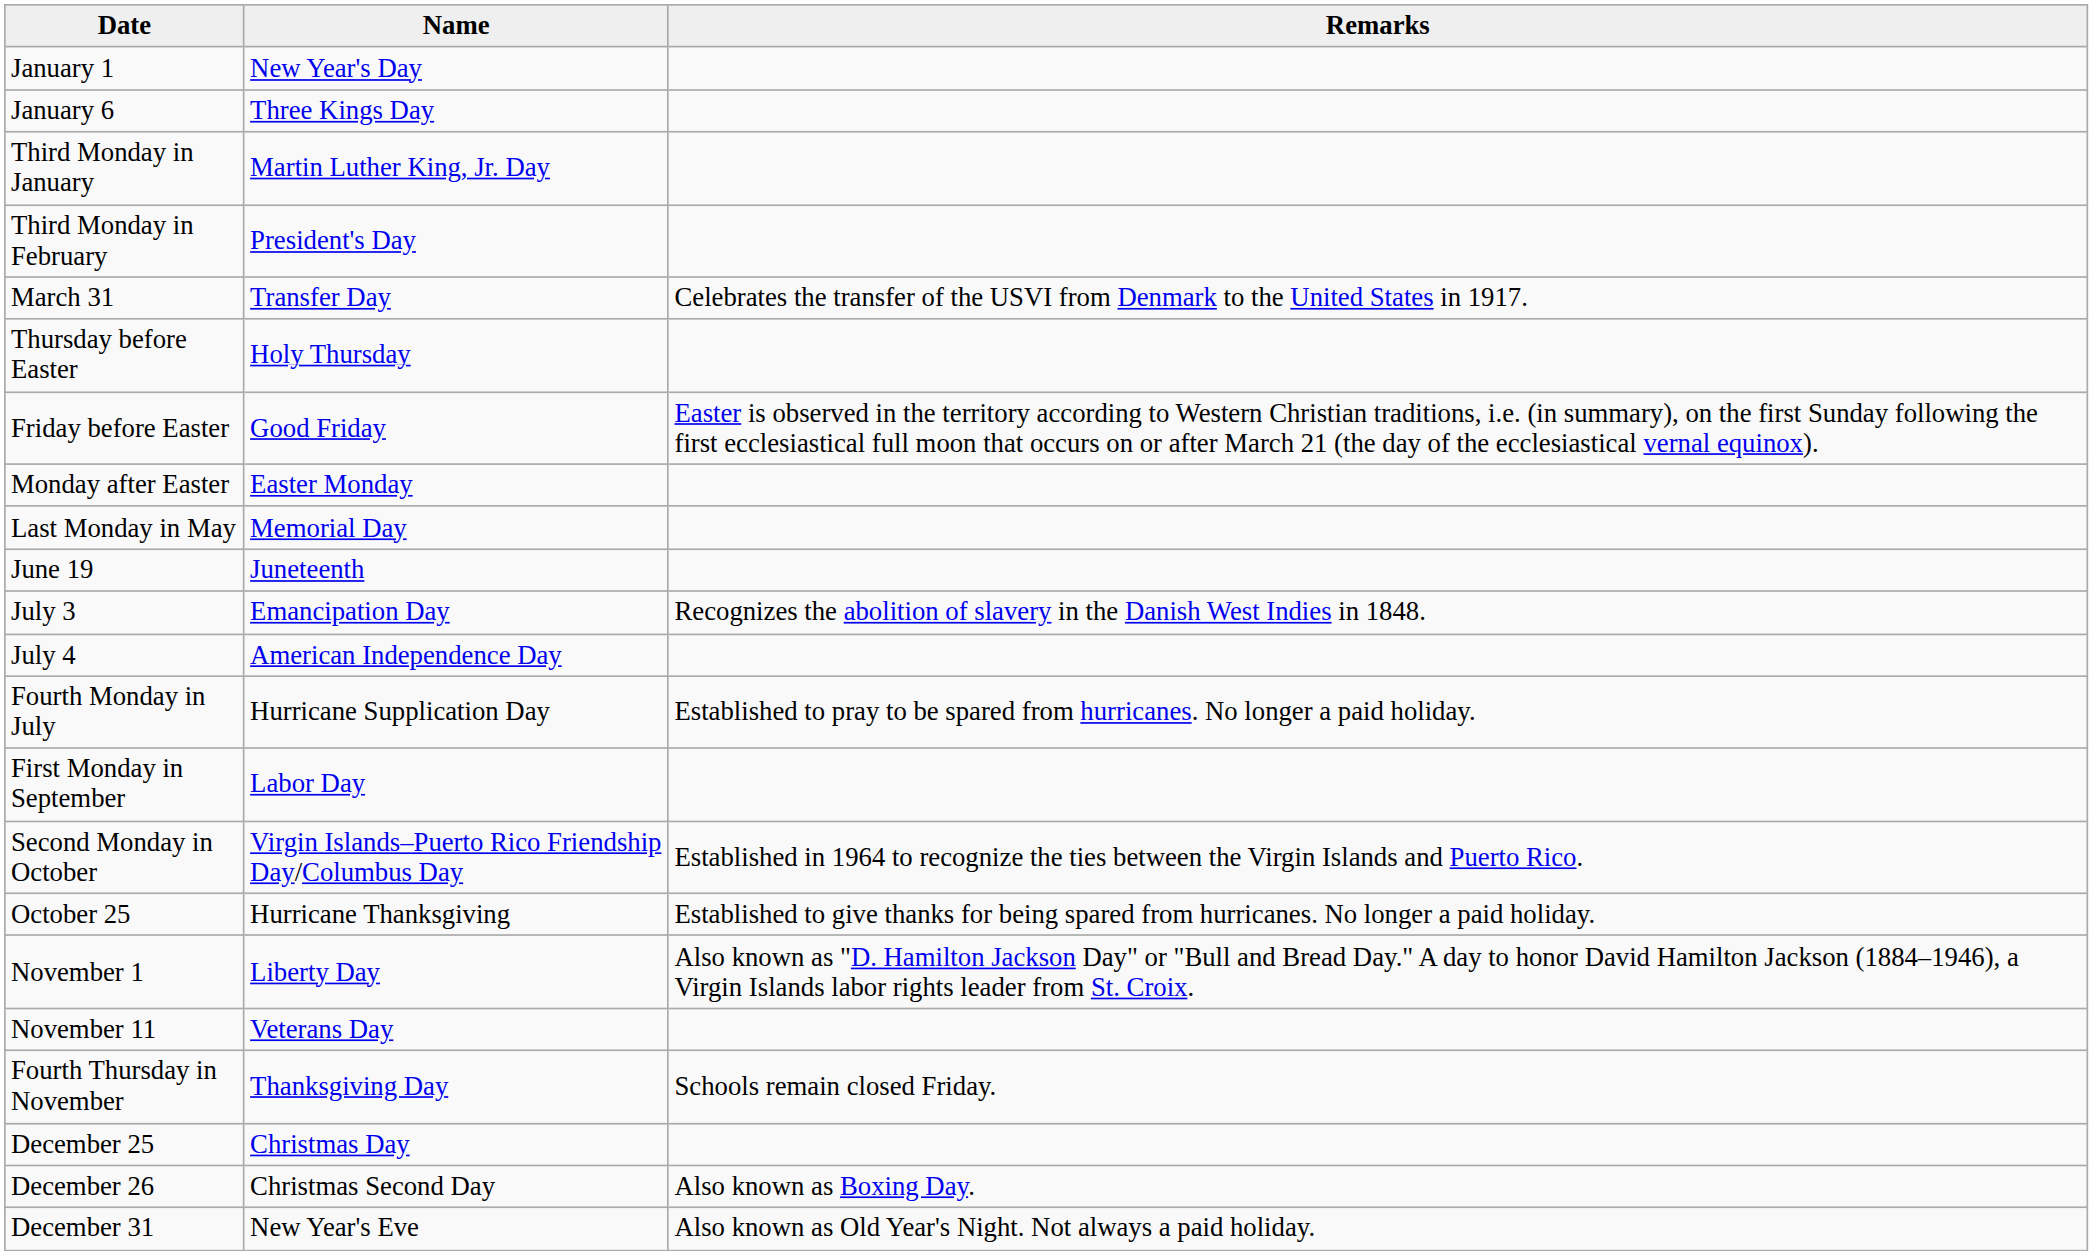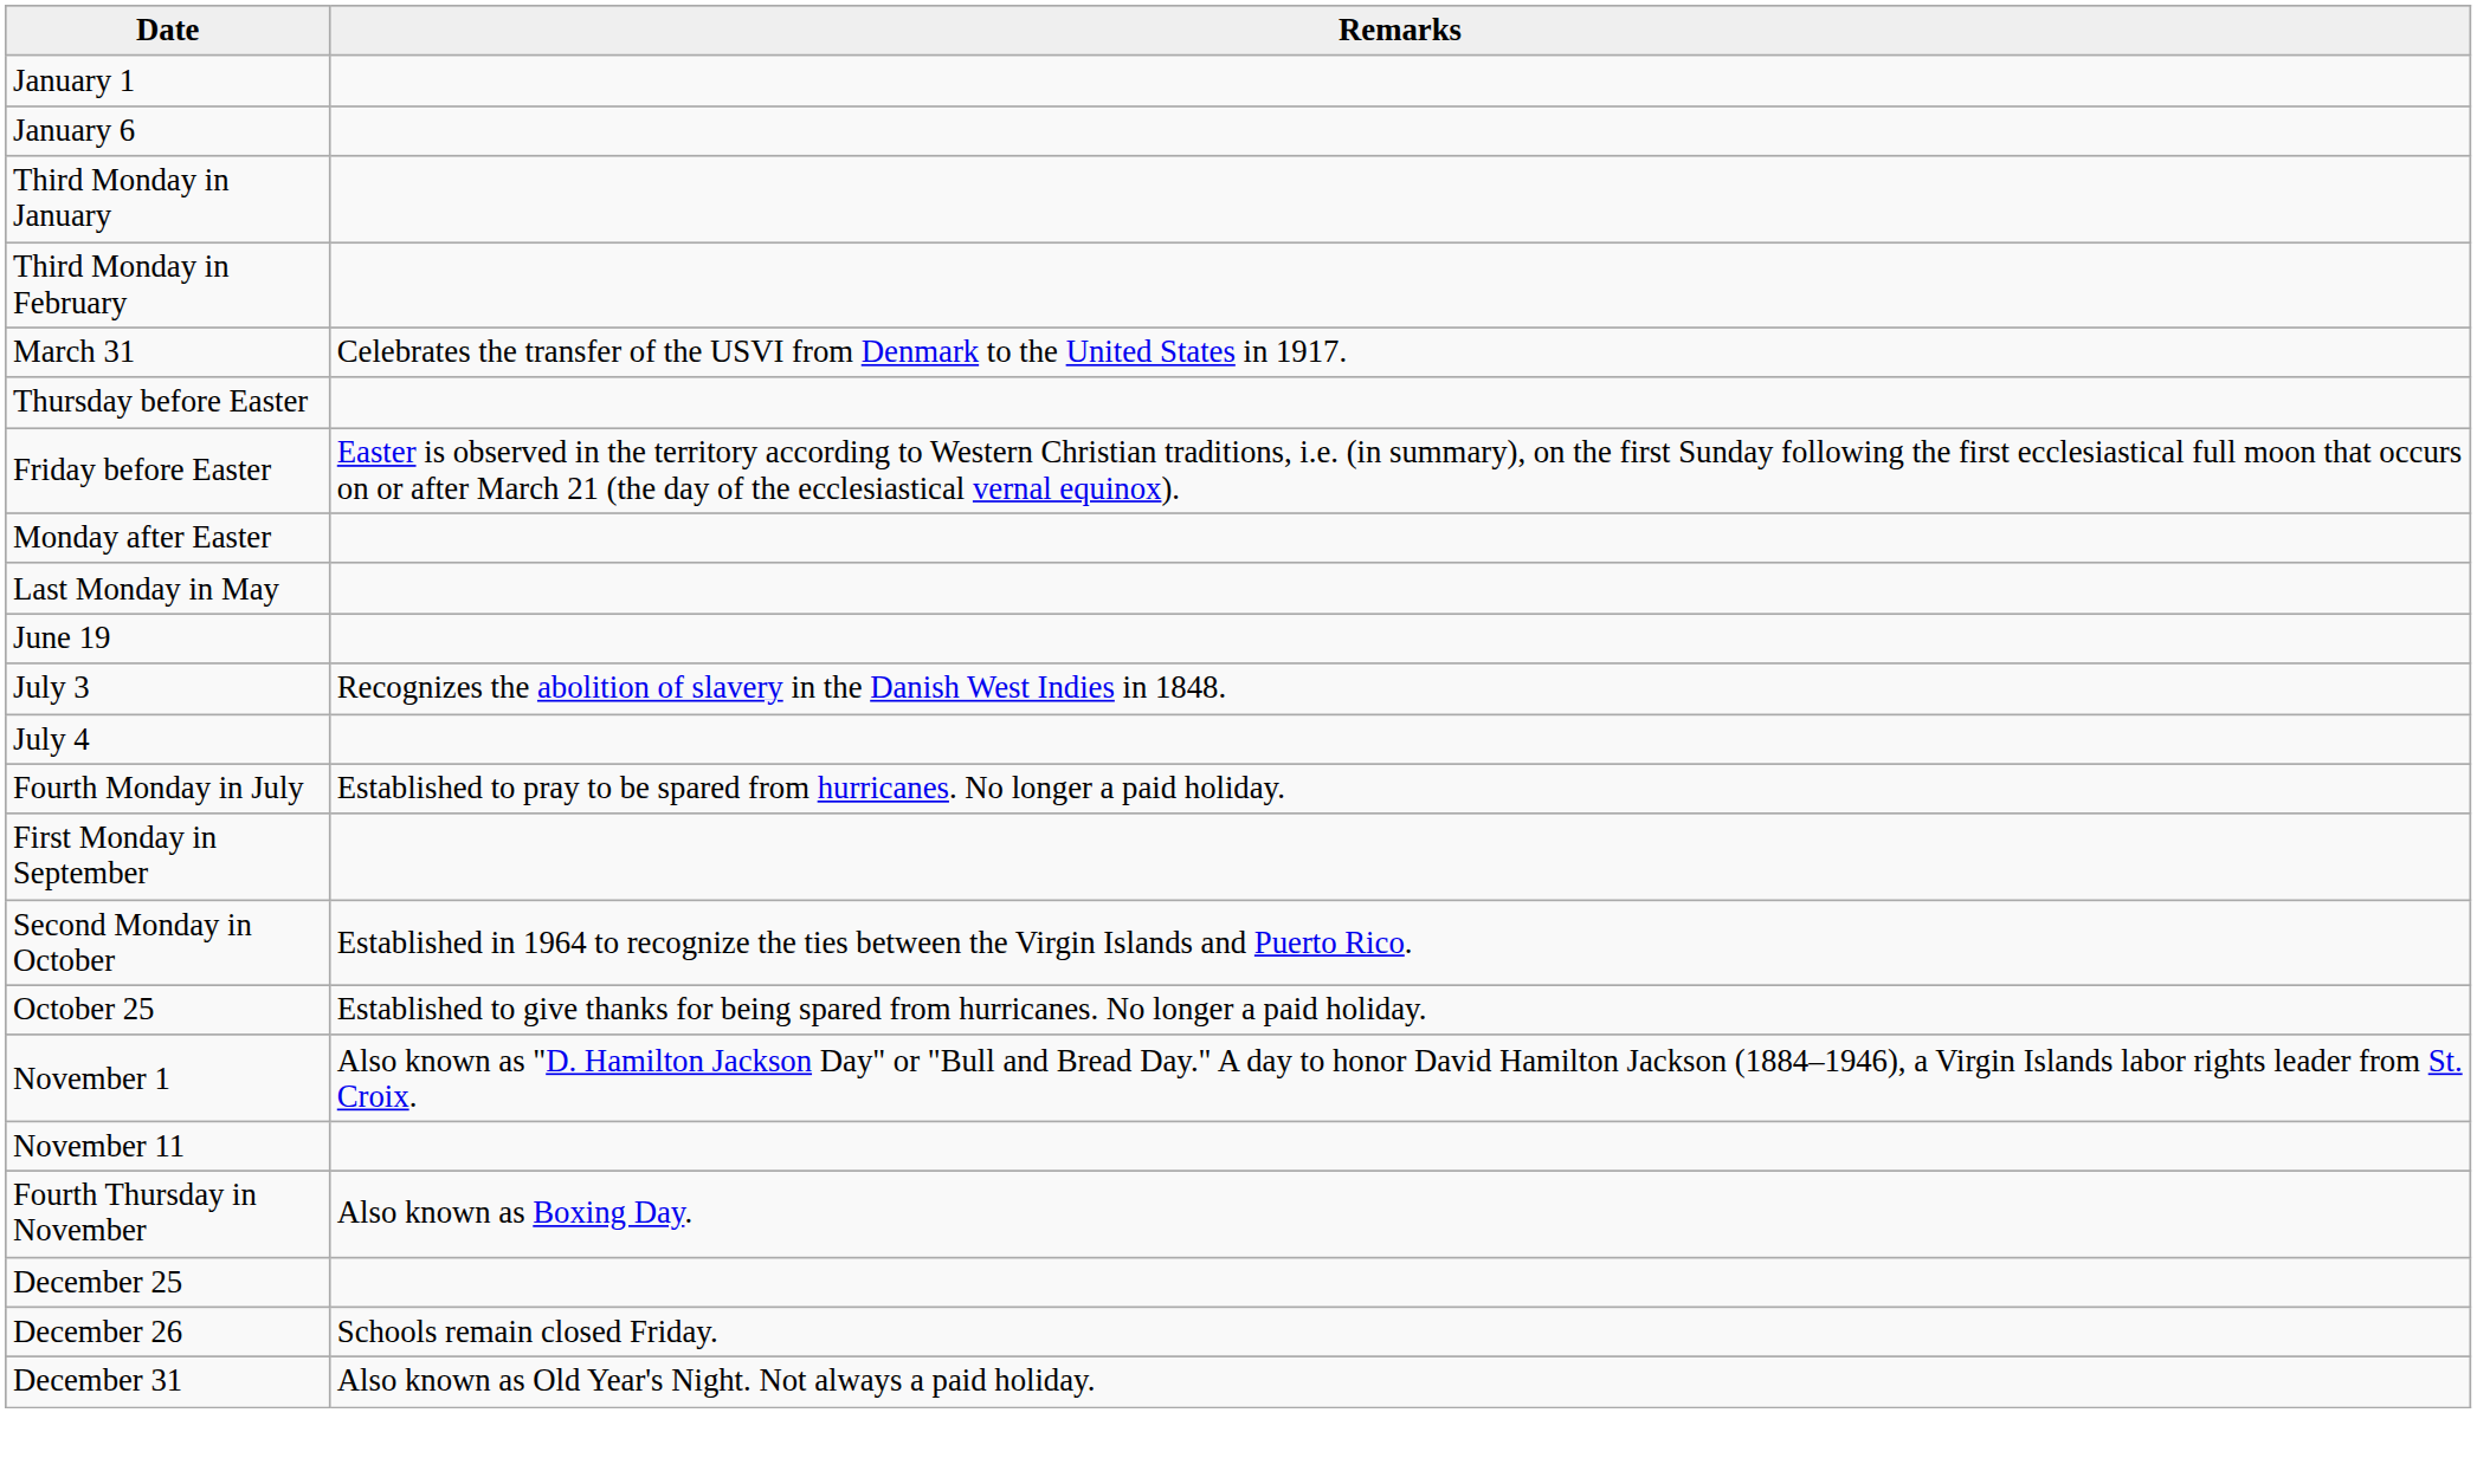- column: Name | New Year's Day | Three Kings Day | Martin Luther King, Jr. Day | President's Day | Transfer Day | Holy Thursday | Good Friday | Easter Monday | Memorial Day | Juneteenth | Emancipation Day | American Independence Day | Hurricane Supplication Day | Labor Day | Virgin Islands–Puerto Rico Friendship Day/Columbus Day | Hurricane Thanksgiving | Liberty Day | Veterans Day | Thanksgiving Day | Christmas Day | Christmas Second Day | New Year's Eve
Fourth Thursday in November | Remarks: Schools remain closed Friday. -> Also known as Boxing Day.
December 26 | Remarks: Also known as Boxing Day. -> Schools remain closed Friday.
